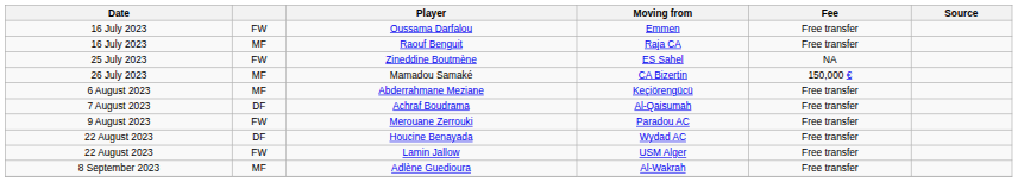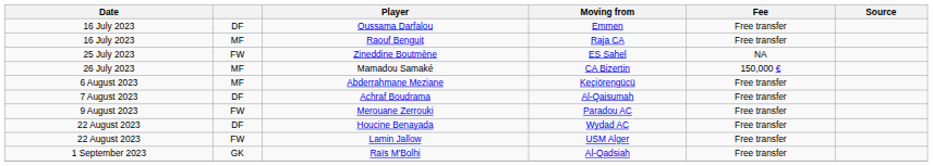Oussama Darfalou | column 2: FW -> DF
+ row: 1 September 2023 | GK | Raïs M'Bolhi | Al-Qadsiah | Free transfer
- row: 8 September 2023 | MF | Adlène Guedioura | Al-Wakrah | Free transfer
